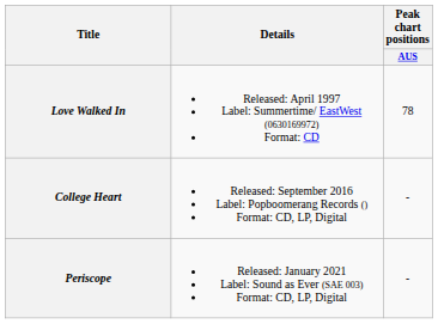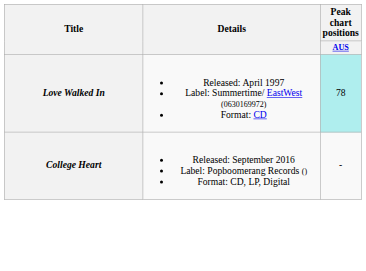Love Walked In | Peak chart positions / AUS: no background -> paleturquoise background
- row: Periscope | Released: January 2021 Label: Sound as Ever (SAE 003) Format: CD, LP, Digital | -
